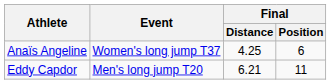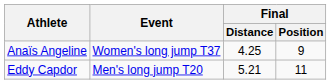Anaïs Angeline | Final / Position: 6 -> 9
Eddy Capdor | Final / Distance: 6.21 -> 5.21
